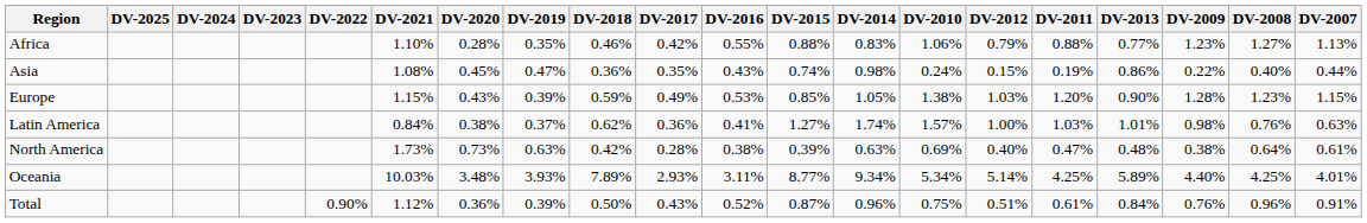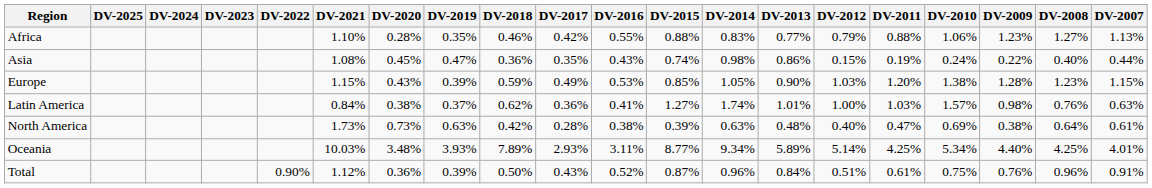columns swapped: DV-2013 <-> DV-2010
